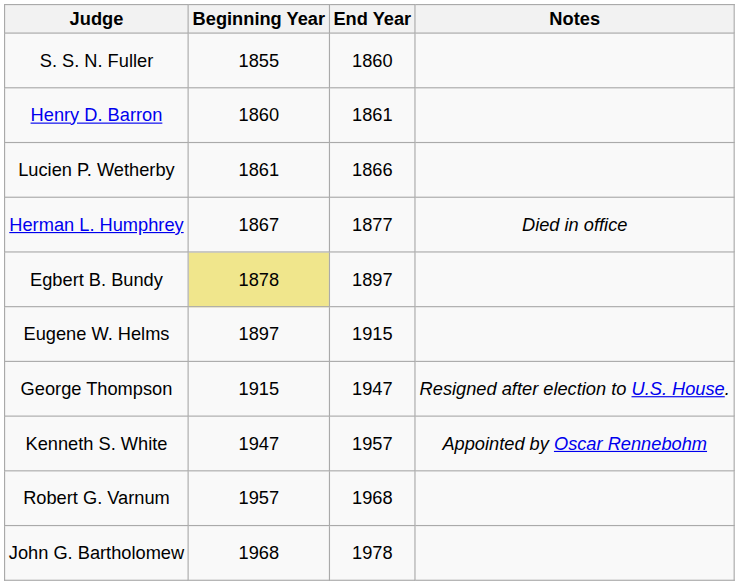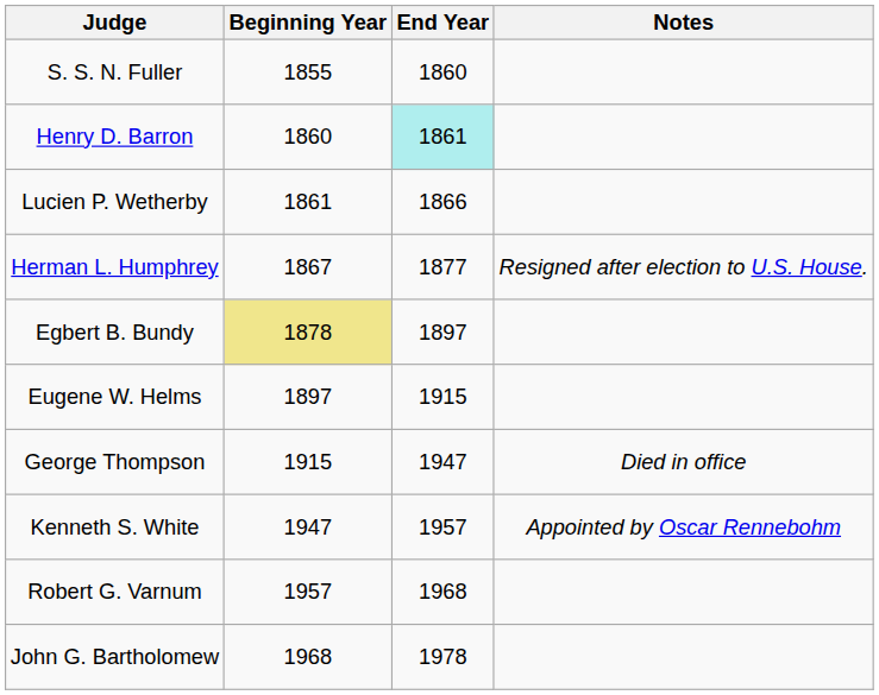Henry D. Barron | End Year: no background -> paleturquoise background
Herman L. Humphrey | Notes: Died in office -> Resigned after election to U.S. House.
George Thompson | Notes: Resigned after election to U.S. House. -> Died in office
